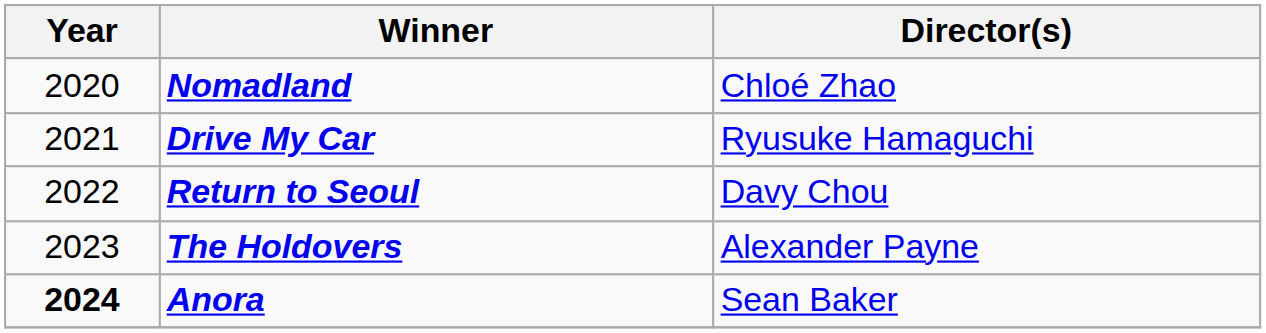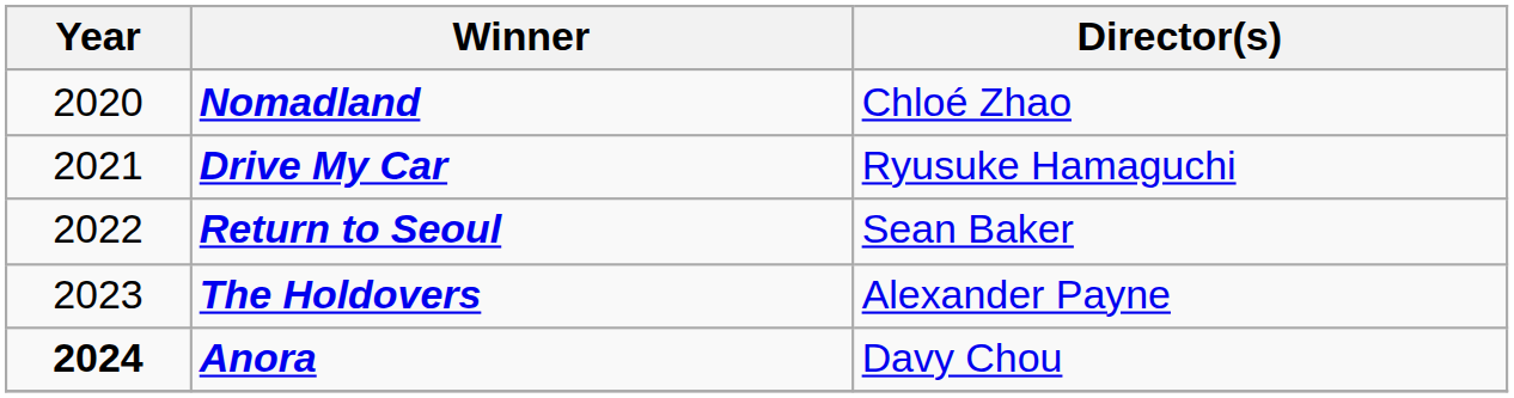Return to Seoul | Director(s): Davy Chou -> Sean Baker
Anora | Director(s): Sean Baker -> Davy Chou
